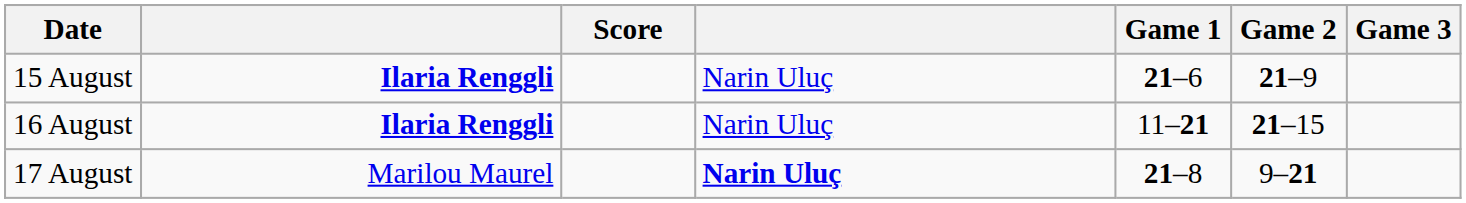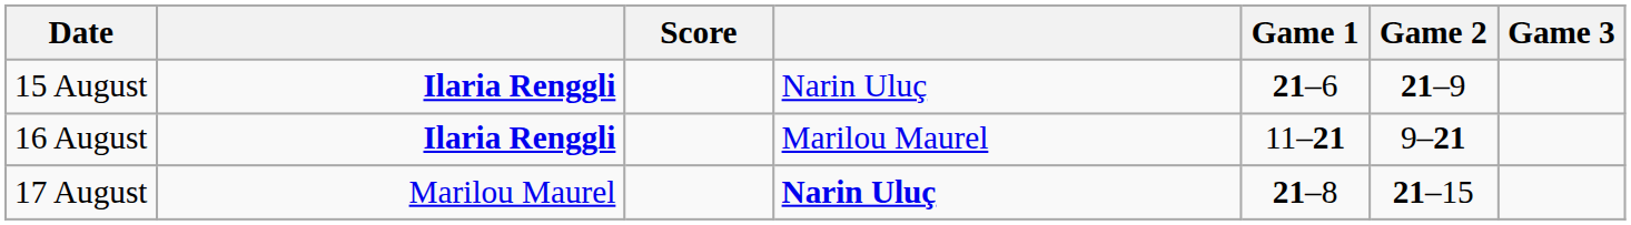16 August | column 4: Narin Uluç -> Marilou Maurel
16 August | Game 2: 21–15 -> 9–21
17 August | Game 2: 9–21 -> 21–15
